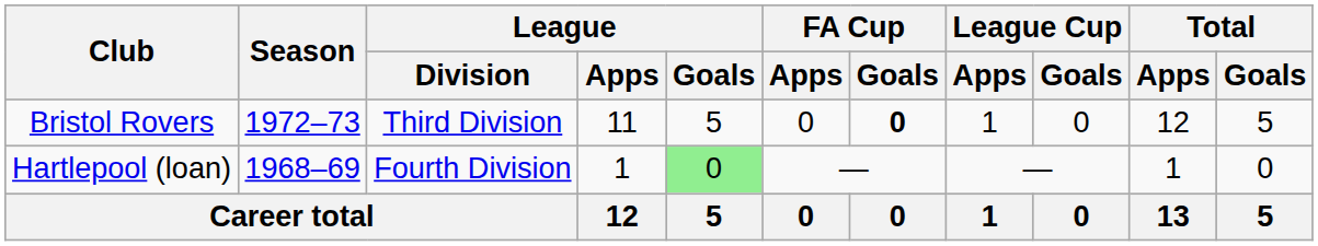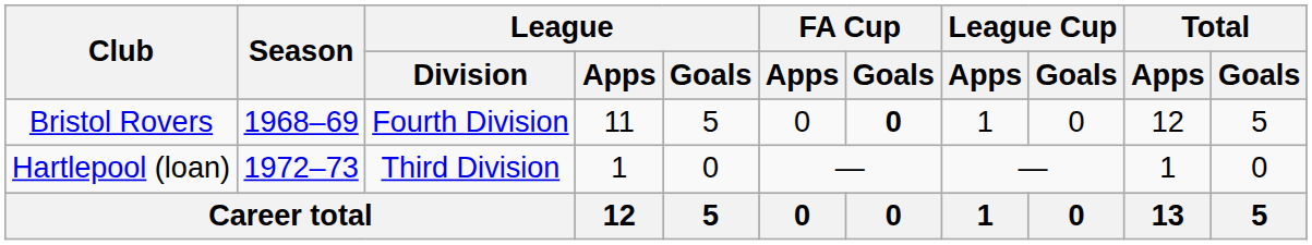Bristol Rovers | Season: 1972–73 -> 1968–69
Bristol Rovers | League / Division: Third Division -> Fourth Division
Hartlepool (loan) | Season: 1968–69 -> 1972–73
Hartlepool (loan) | League / Division: Fourth Division -> Third Division
Hartlepool (loan) | League / Goals: lightgreen background -> no background
